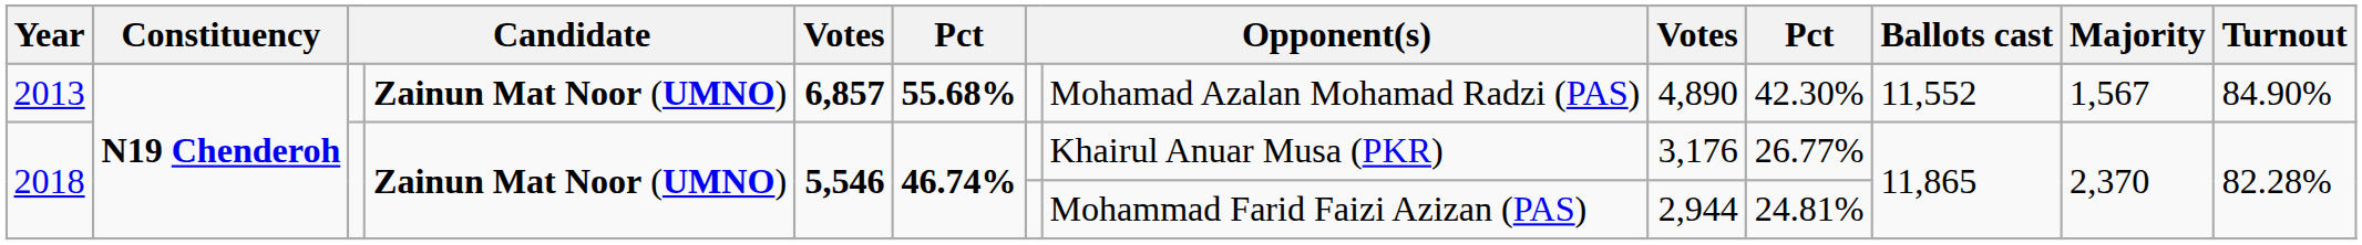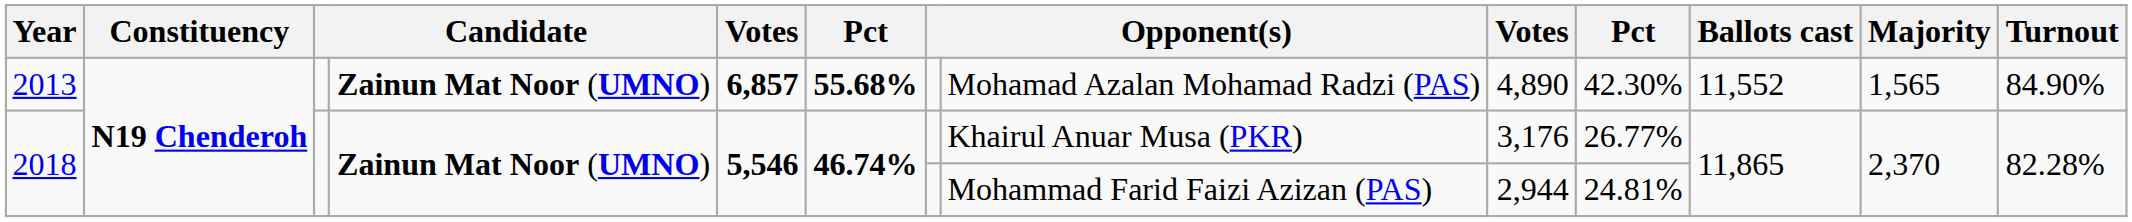2013 | Majority: 1,567 -> 1,565
